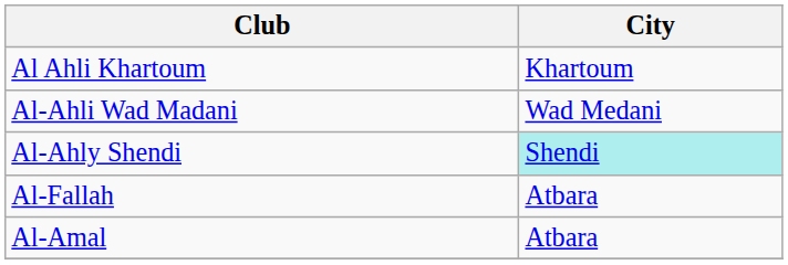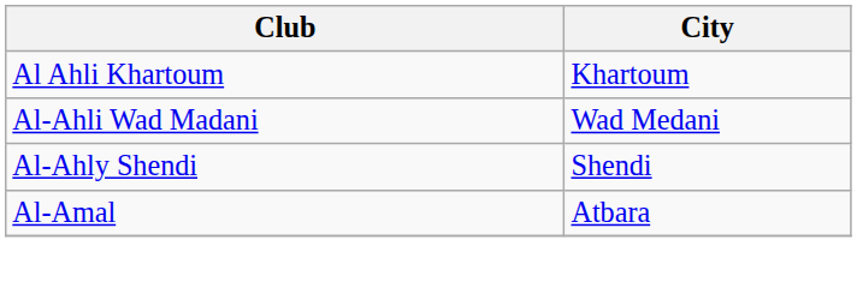Al-Ahly Shendi | City: paleturquoise background -> no background
- row: Al-Fallah | Atbara
